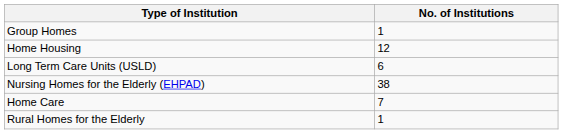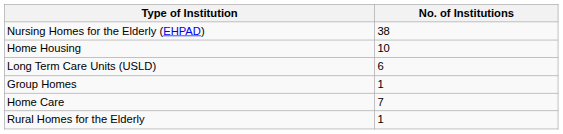rows swapped: Nursing Homes for the Elderly (EHPAD) <-> Group Homes
Home Housing | No. of Institutions: 12 -> 10
